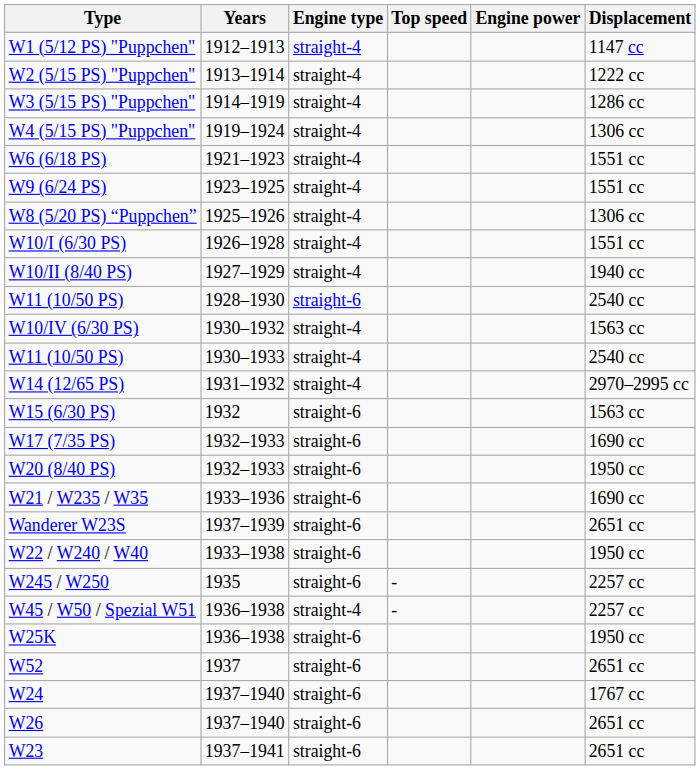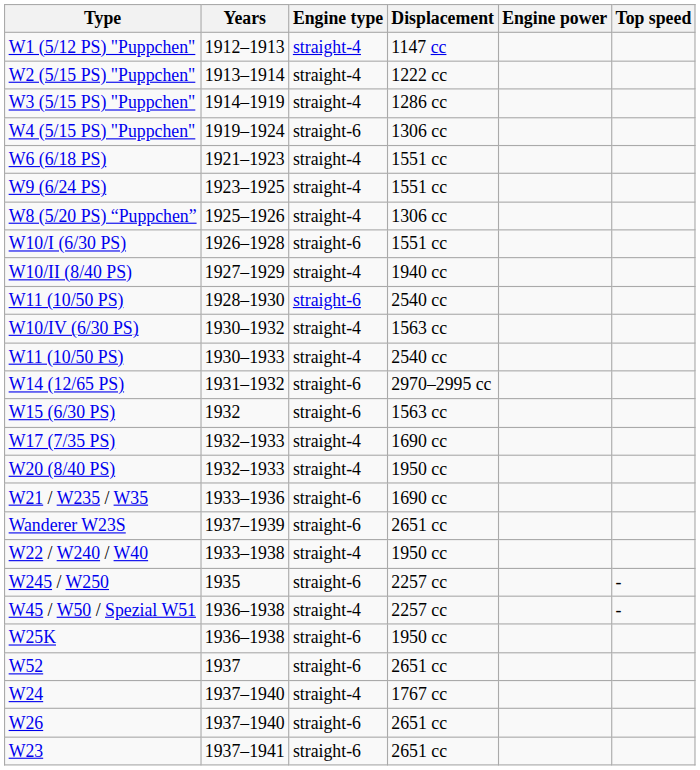columns swapped: Displacement <-> Top speed
W4 (5/15 PS) "Puppchen" | Engine type: straight-4 -> straight-6
W10/I (6/30 PS) | Engine type: straight-4 -> straight-6
W14 (12/65 PS) | Engine type: straight-4 -> straight-6
W17 (7/35 PS) | Engine type: straight-6 -> straight-4
W20 (8/40 PS) | Engine type: straight-6 -> straight-4
W22 / W240 / W40 | Engine type: straight-6 -> straight-4
W24 | Engine type: straight-6 -> straight-4
